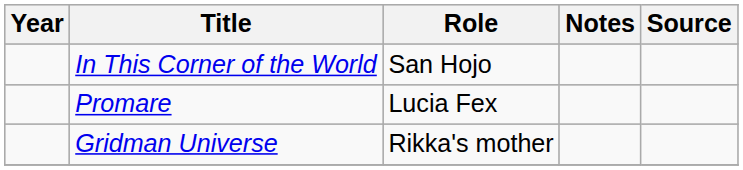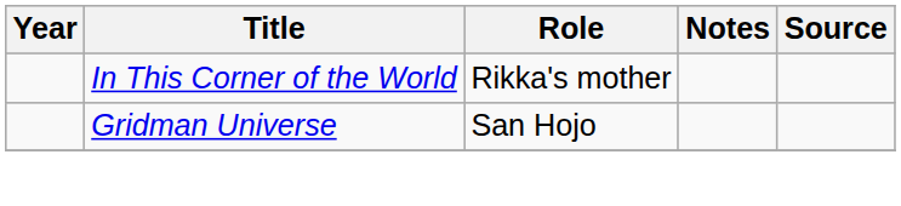In This Corner of the World | Role: San Hojo -> Rikka's mother
- row: Promare | Lucia Fex
Gridman Universe | Role: Rikka's mother -> San Hojo
